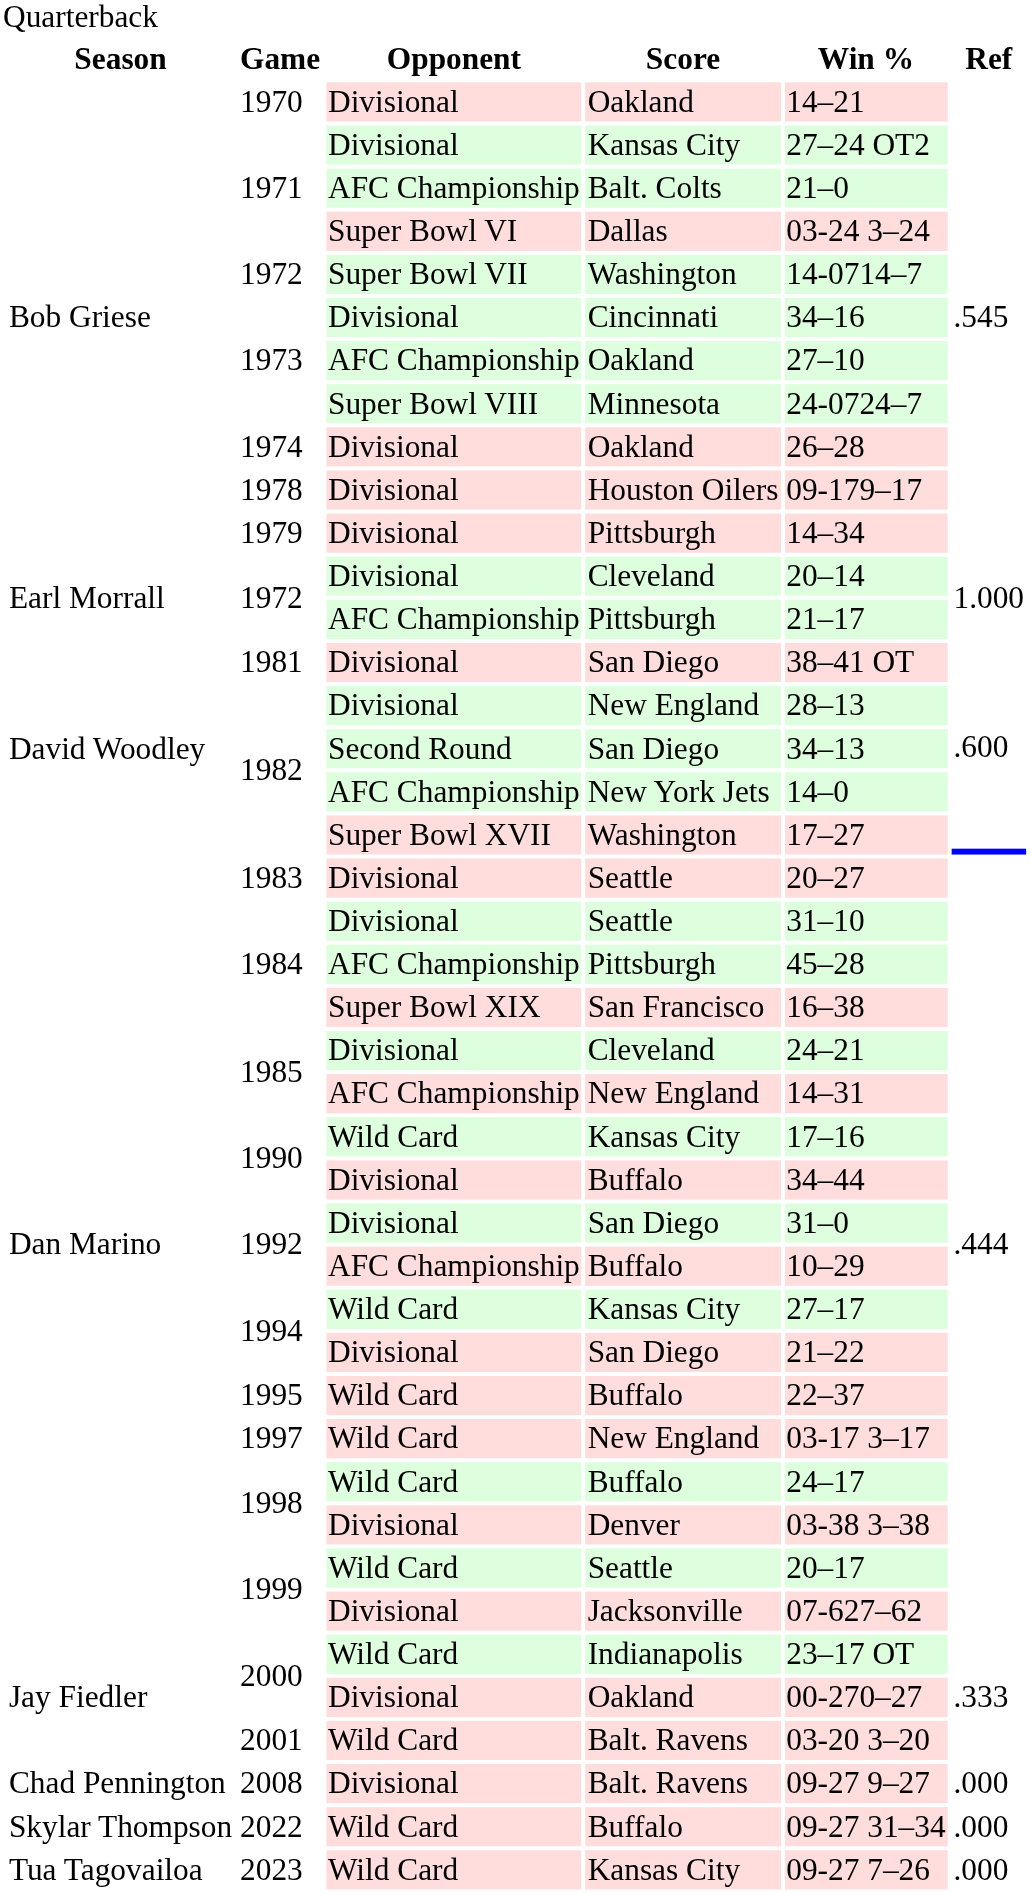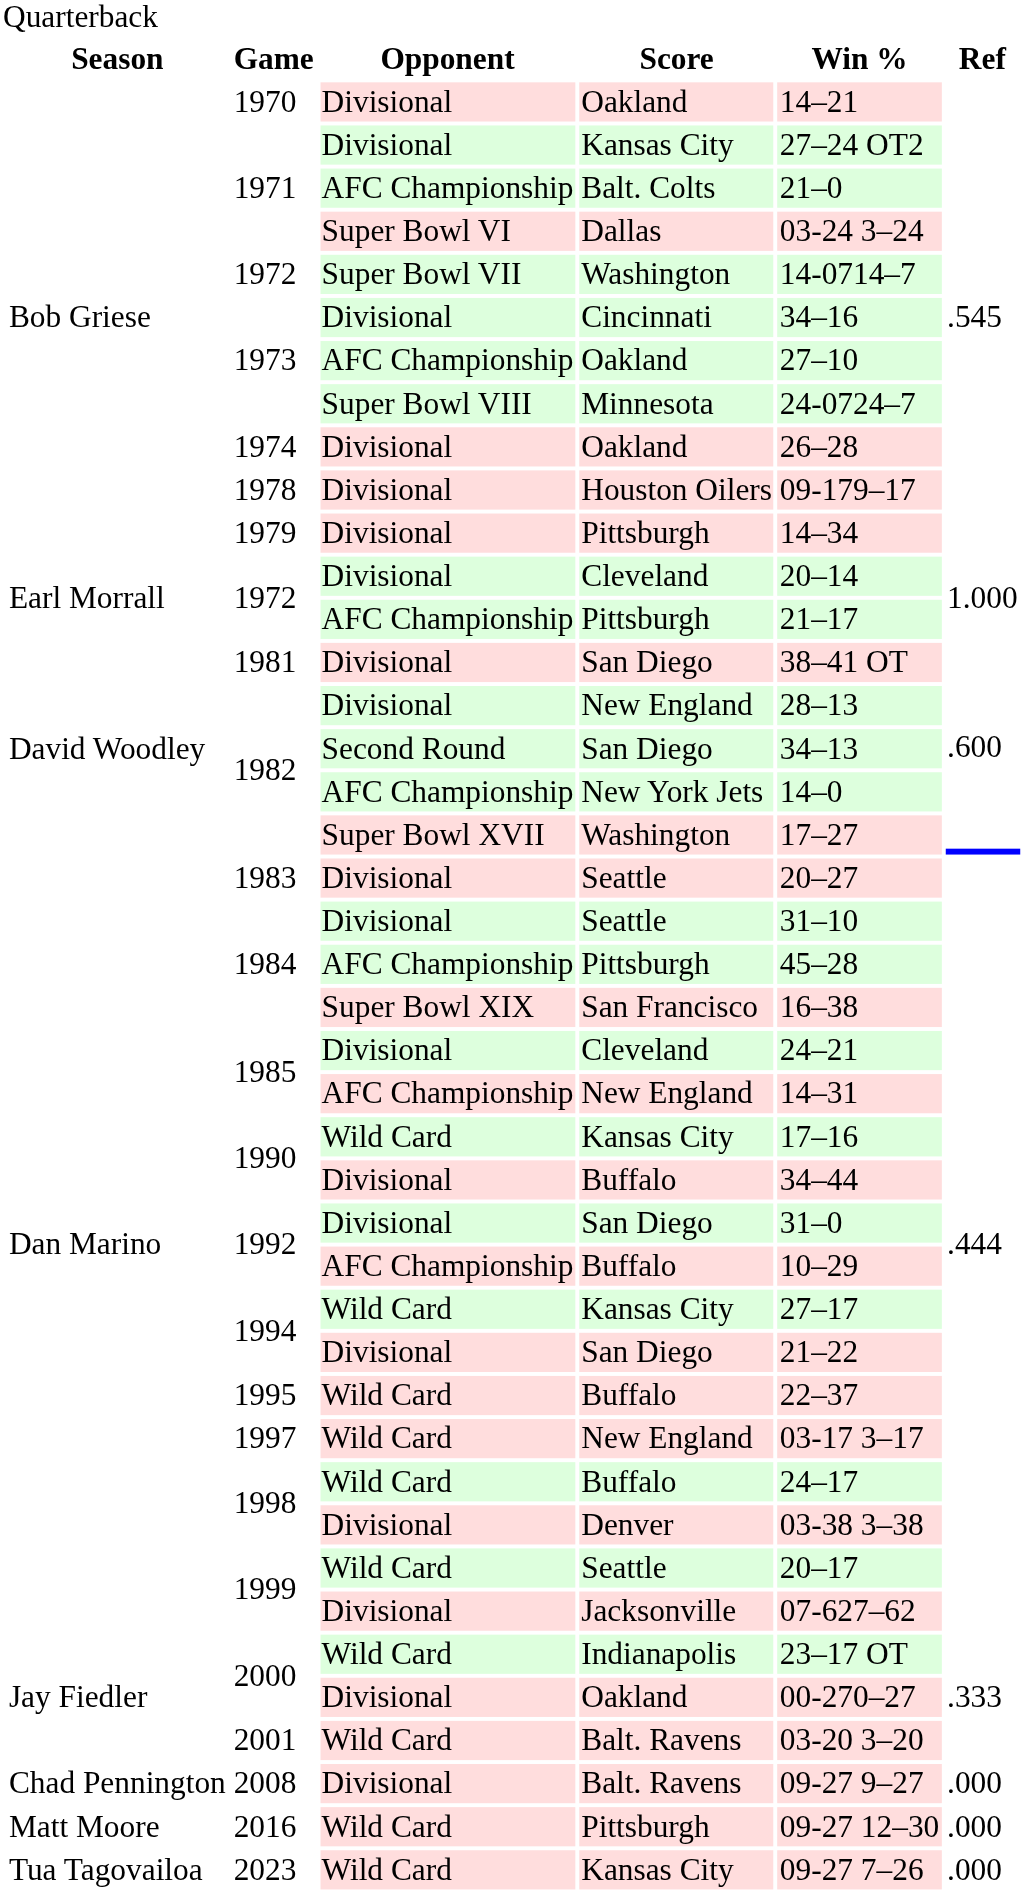+ row: Matt Moore | 2016 | Wild Card | Pittsburgh | 09-27 12–30 | .000
- row: Skylar Thompson | 2022 | Wild Card | Buffalo | 09-27 31–34 | .000
